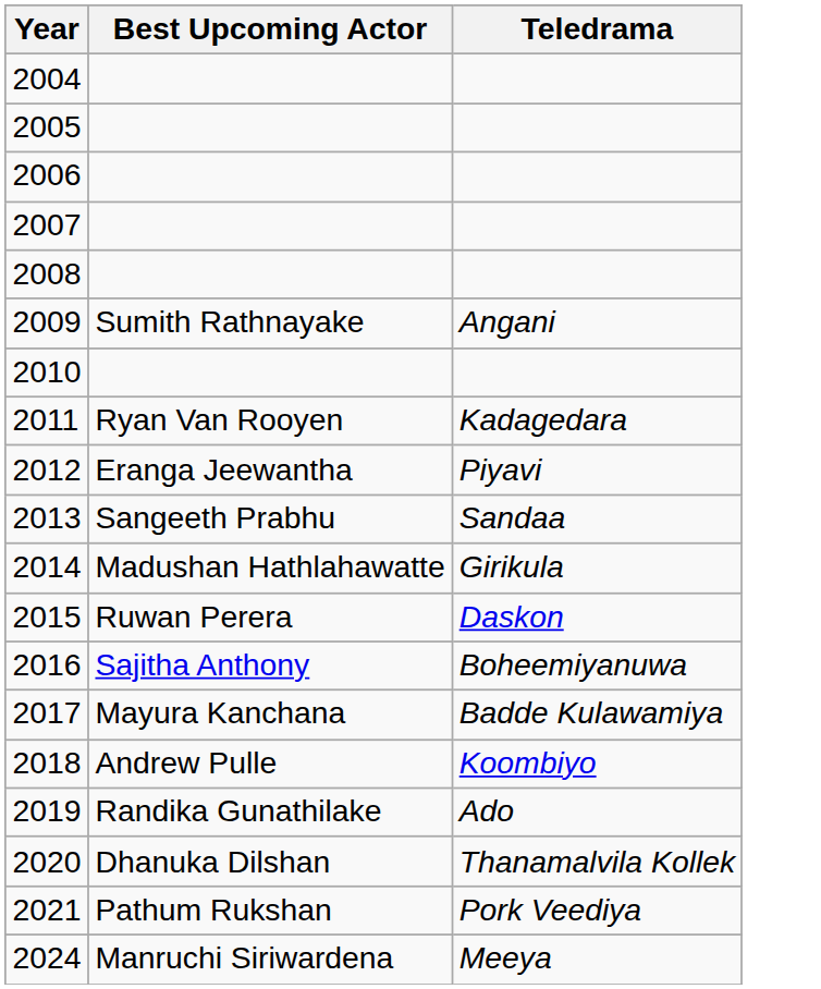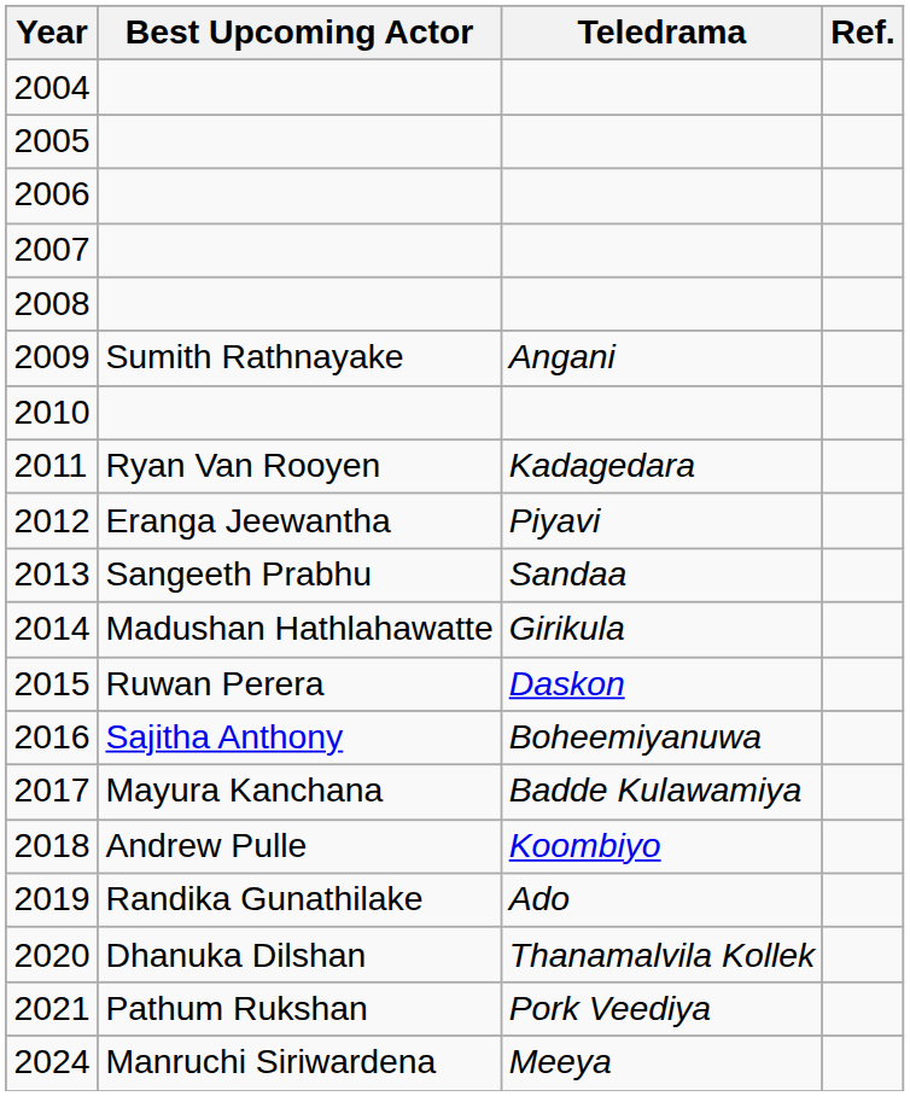+ column: Ref.
